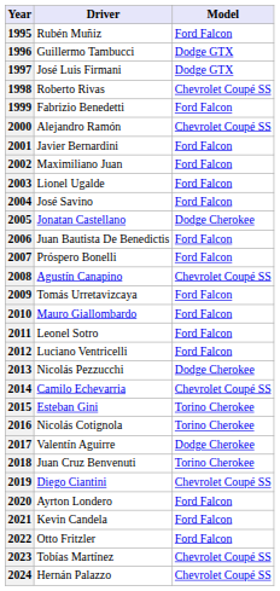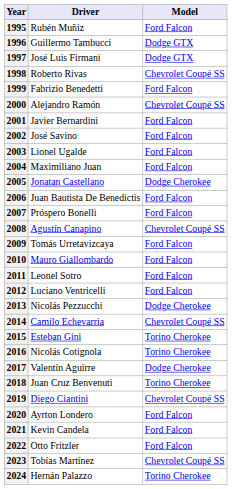2002 | Driver: Maximiliano Juan -> José Savino
2004 | Driver: José Savino -> Maximiliano Juan
2024 | Model: Chevrolet Coupé SS -> Torino Cherokee
